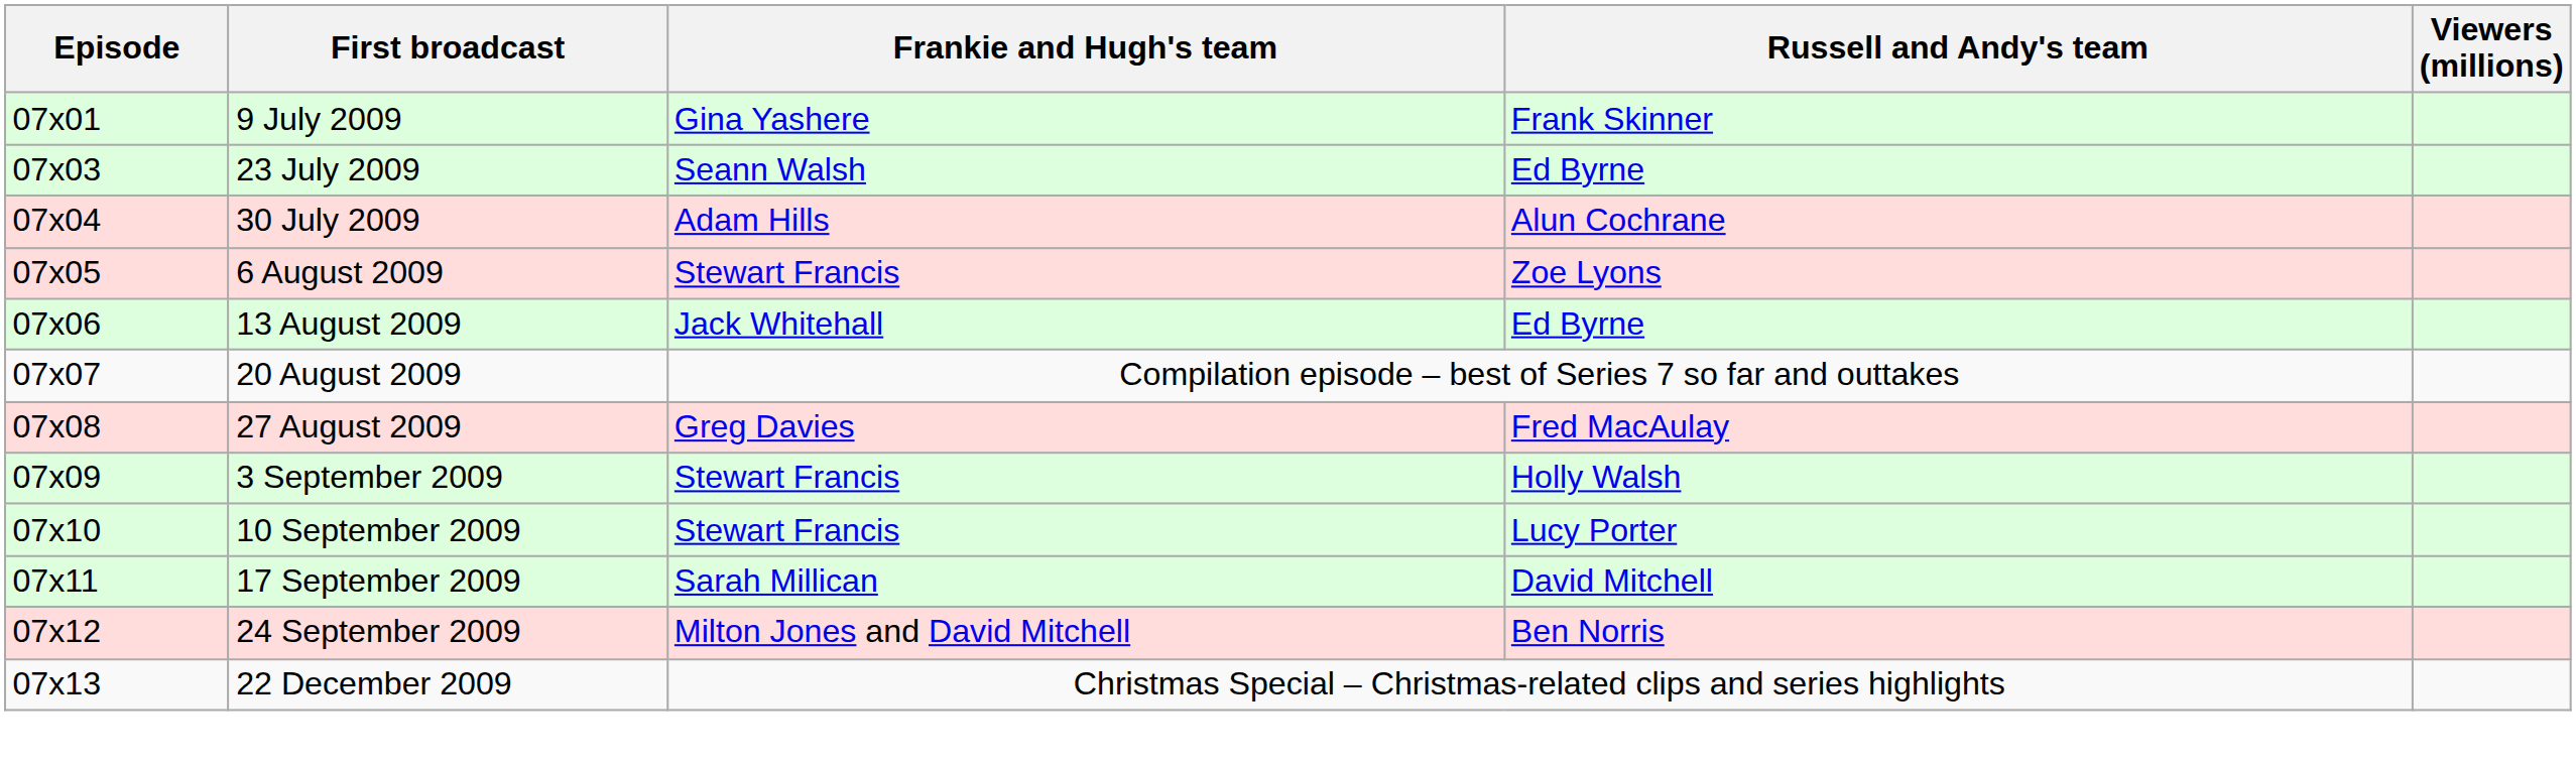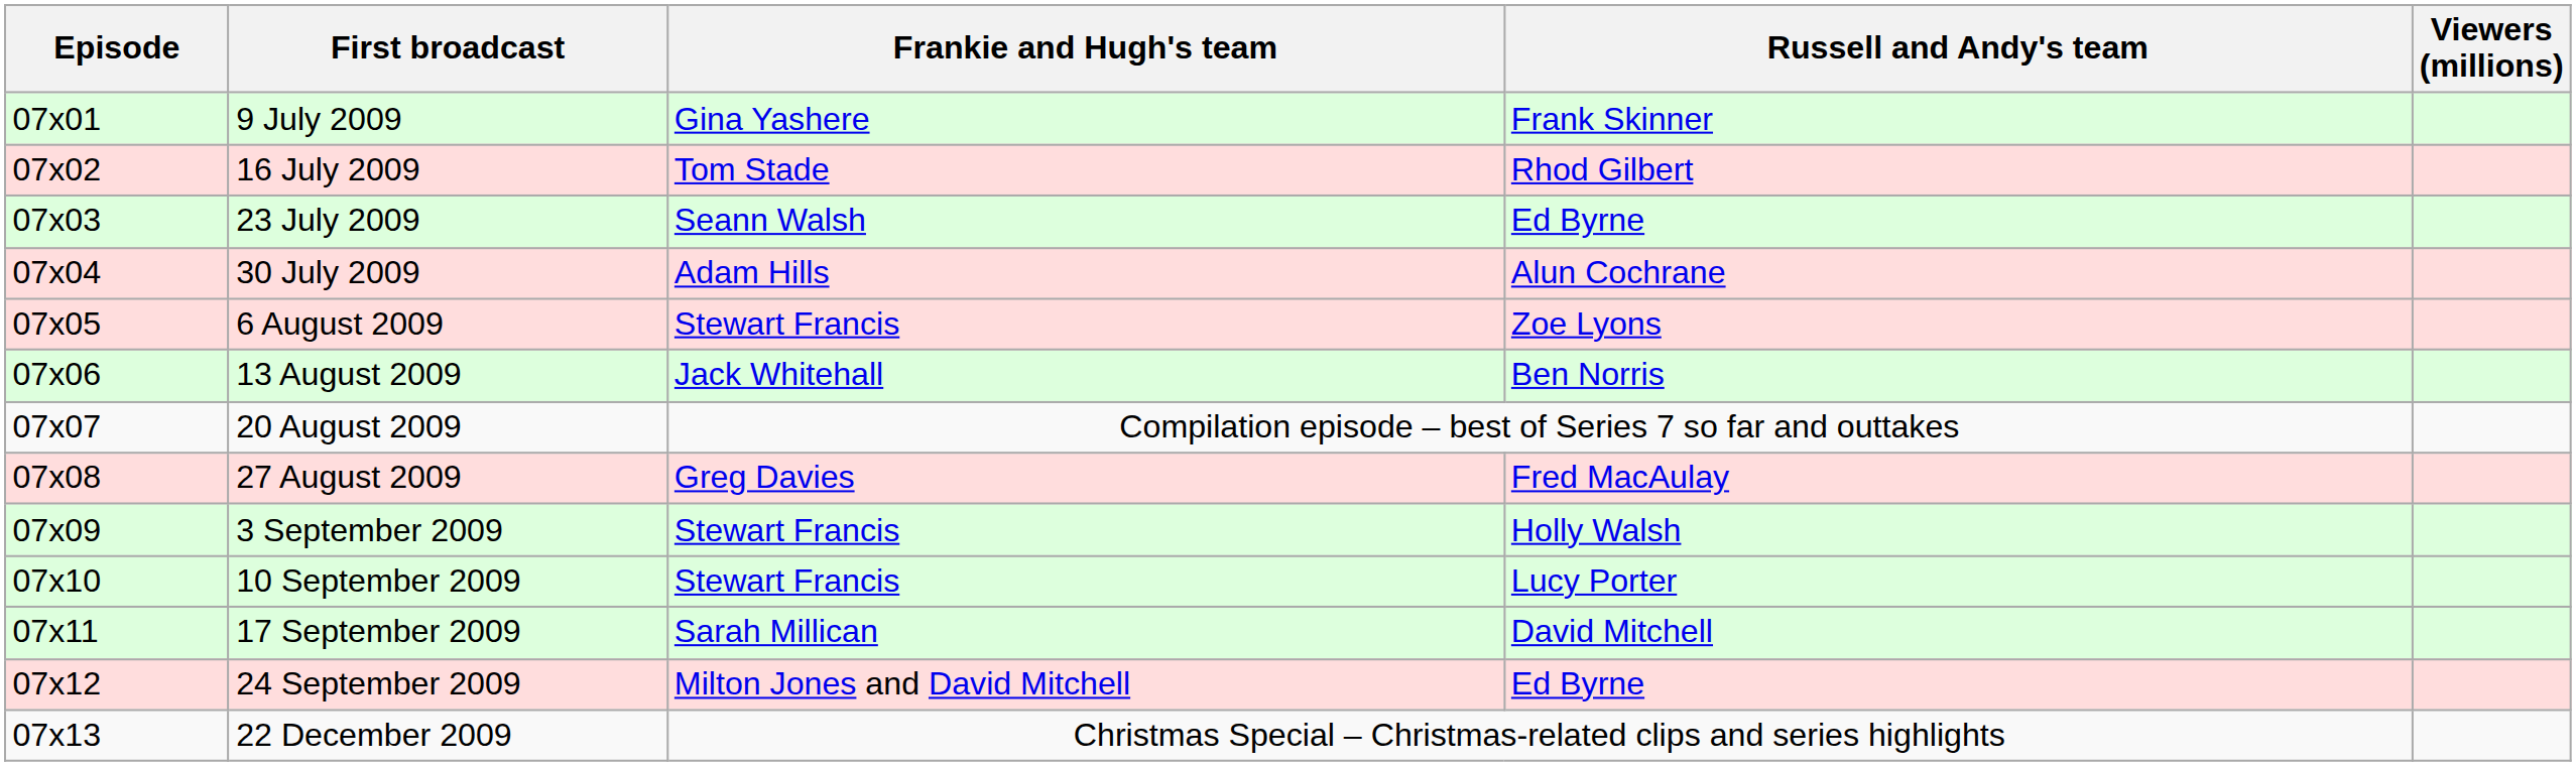+ row: 07x02 | 16 July 2009 | Tom Stade | Rhod Gilbert
13 August 2009 | Russell and Andy's team: Ed Byrne -> Ben Norris
24 September 2009 | Russell and Andy's team: Ben Norris -> Ed Byrne
